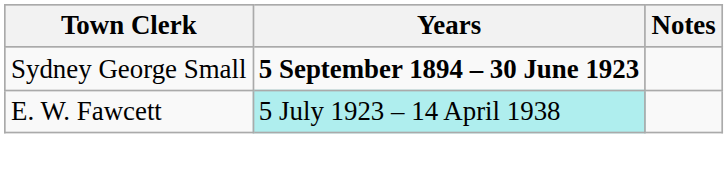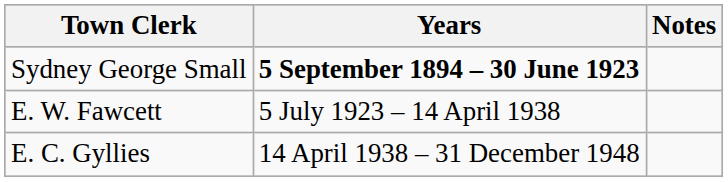E. W. Fawcett | Years: paleturquoise background -> no background
+ row: E. C. Gyllies | 14 April 1938 – 31 December 1948
